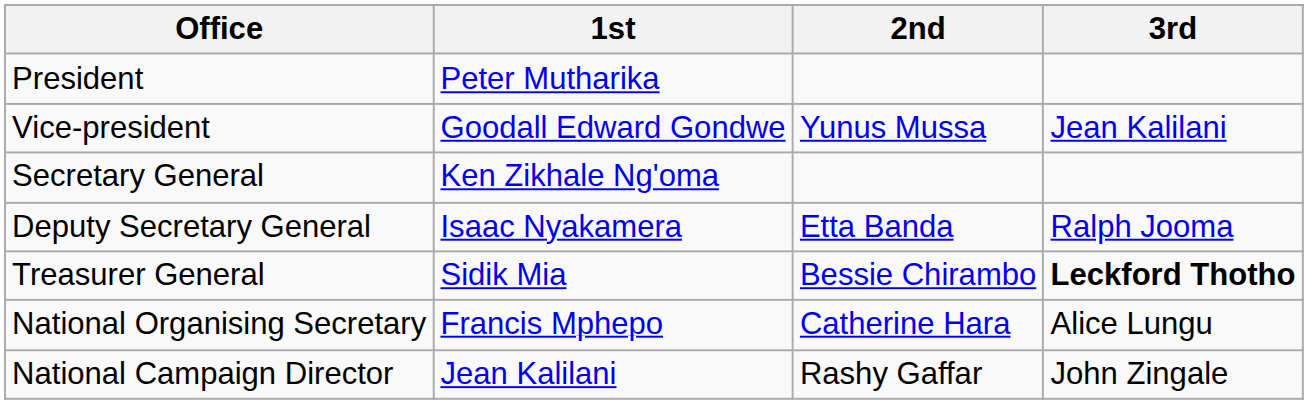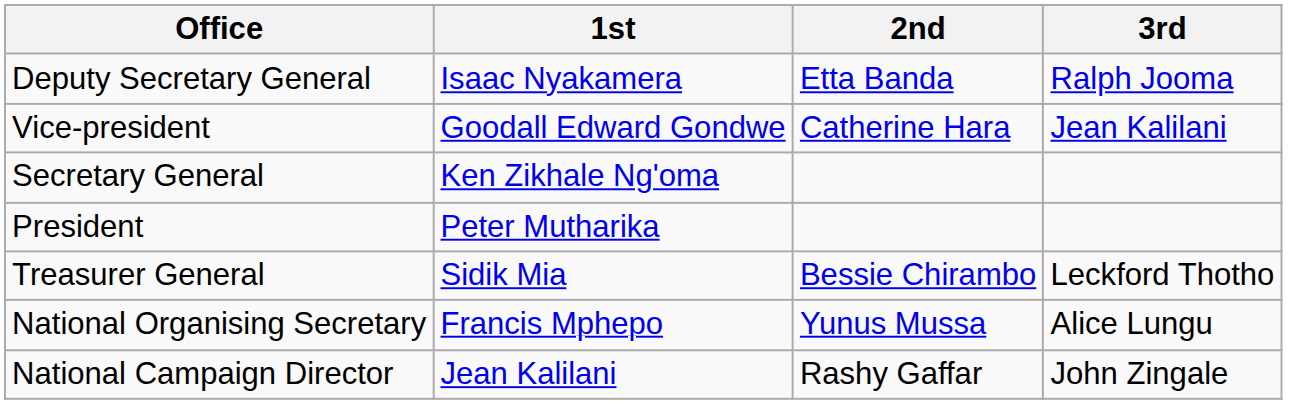rows swapped: President <-> Deputy Secretary General
Vice-president | 2nd: Yunus Mussa -> Catherine Hara
Treasurer General | 3rd: bold -> normal
National Organising Secretary | 2nd: Catherine Hara -> Yunus Mussa
